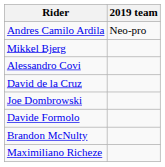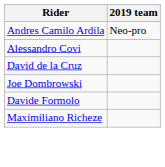- row: Mikkel Bjerg
- row: Brandon McNulty
